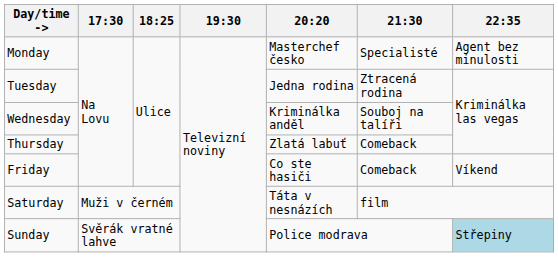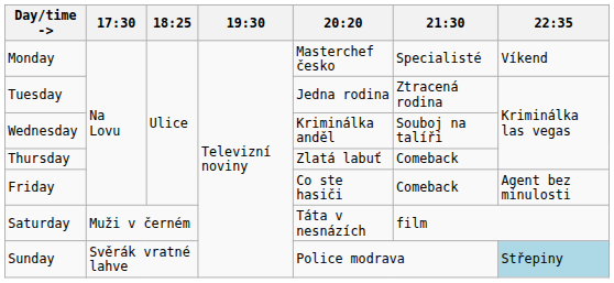Monday | 22:35: Agent bez minulosti -> Víkend
Friday | 22:35: Víkend -> Agent bez minulosti
